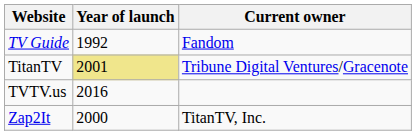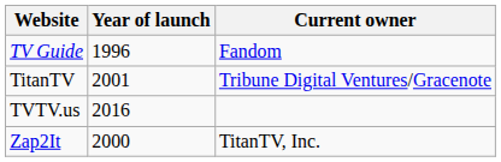TV Guide | Year of launch: 1992 -> 1996
TitanTV | Year of launch: khaki background -> no background
